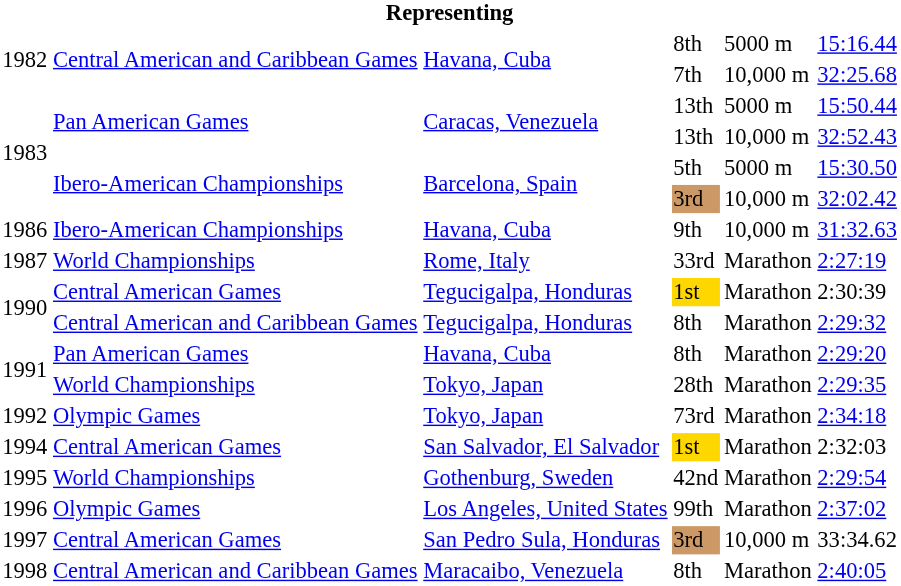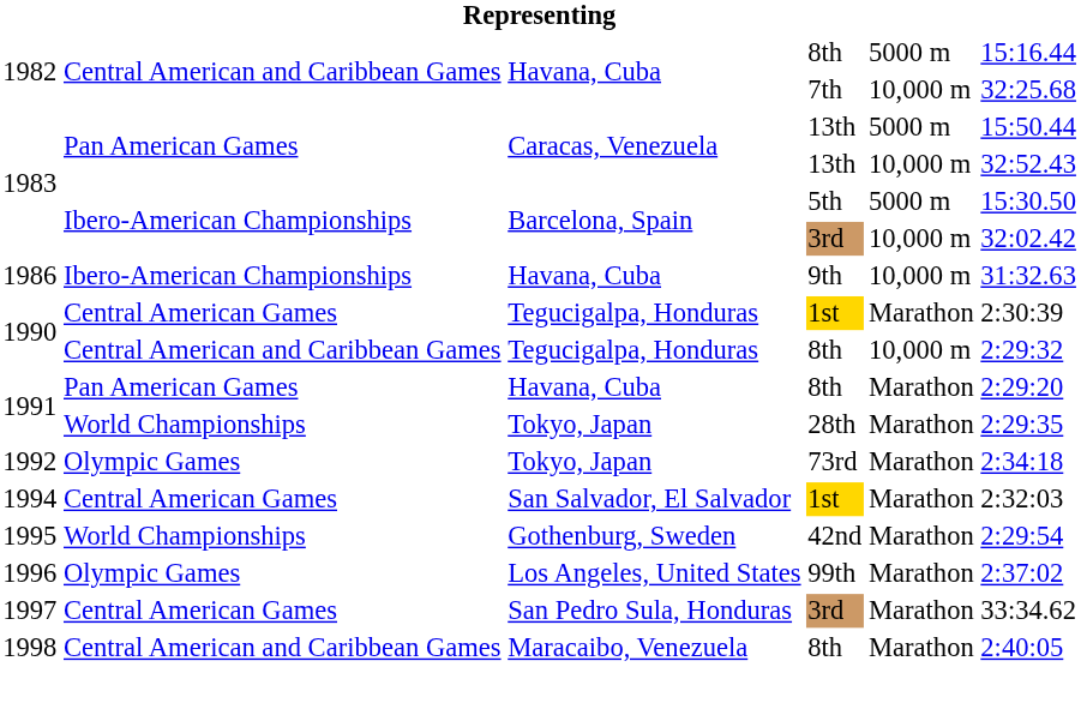- row: 1987 | World Championships | Rome, Italy | 33rd | Marathon | 2:27:19
1990 / 8th | column 5: Marathon -> 10,000 m
1997 | column 5: 10,000 m -> Marathon
